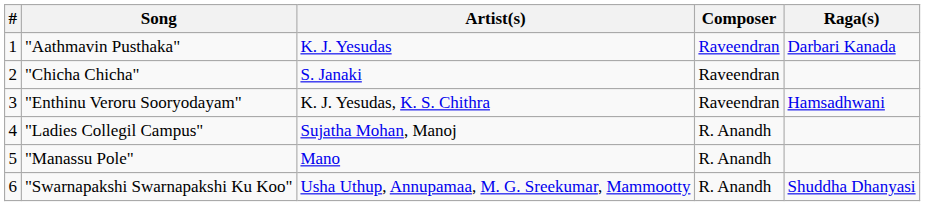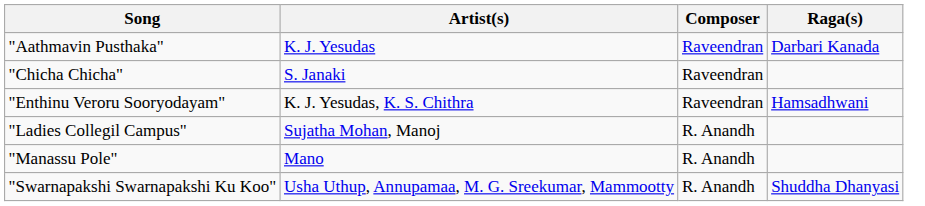- column: # | 1 | 2 | 3 | 4 | 5 | 6
